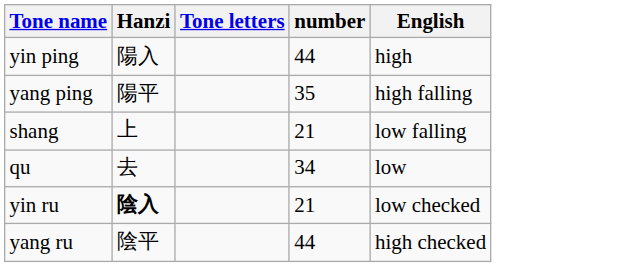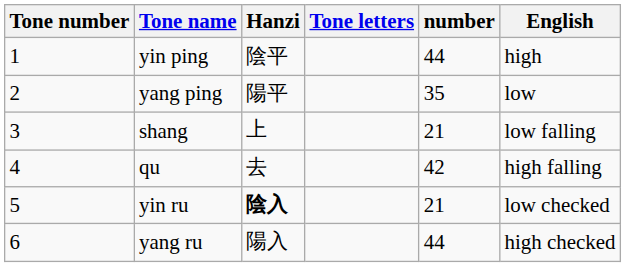+ column: Tone number | 1 | 2 | 3 | 4 | 5 | 6
yin ping | Hanzi: 陽入 -> 陰平
yang ping | English: high falling -> low
qu | number: 34 -> 42
qu | English: low -> high falling
yang ru | Hanzi: 陰平 -> 陽入
